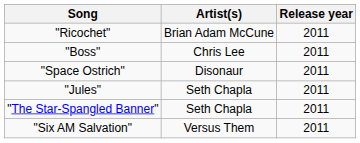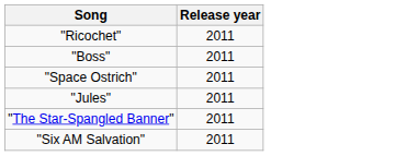- column: Artist(s) | Brian Adam McCune | Chris Lee | Disonaur | Seth Chapla | Seth Chapla | Versus Them
